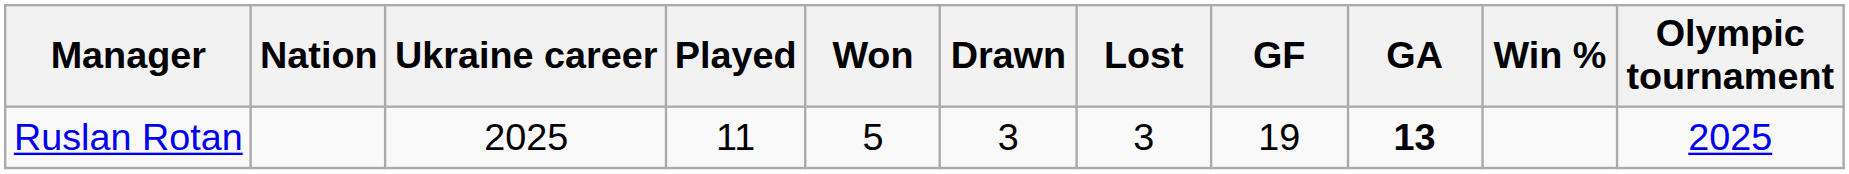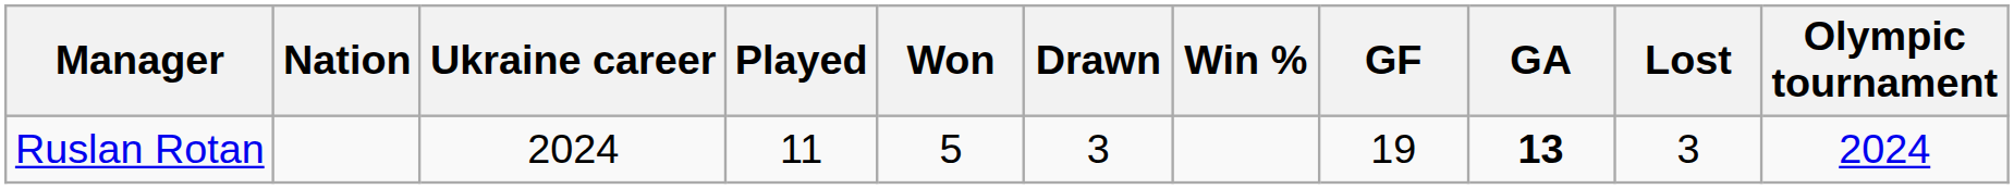columns swapped: Lost <-> Win %
Ruslan Rotan | Ukraine career: 2025 -> 2024
Ruslan Rotan | Olympic tournament: 2025 -> 2024
